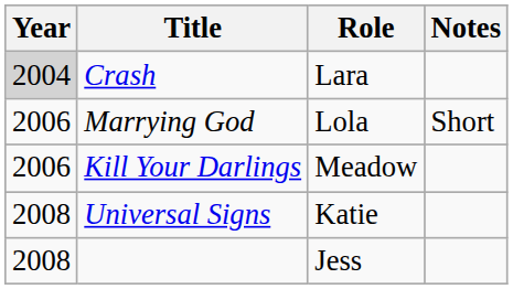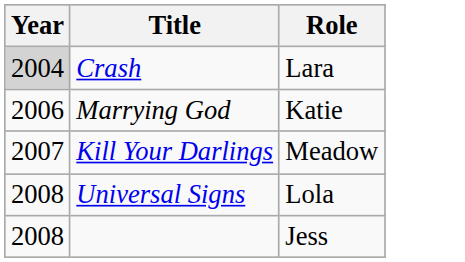- column: Notes | Short
Marrying God | Role: Lola -> Katie
Kill Your Darlings | Year: 2006 -> 2007
Universal Signs | Role: Katie -> Lola
